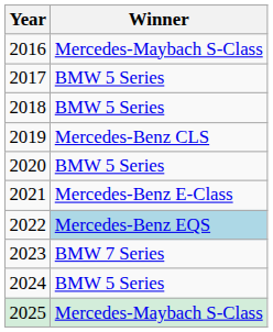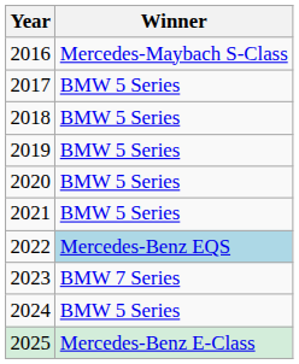2019 | Winner: Mercedes-Benz CLS -> BMW 5 Series
2021 | Winner: Mercedes-Benz E-Class -> BMW 5 Series
2025 | Winner: Mercedes-Maybach S-Class -> Mercedes-Benz E-Class
